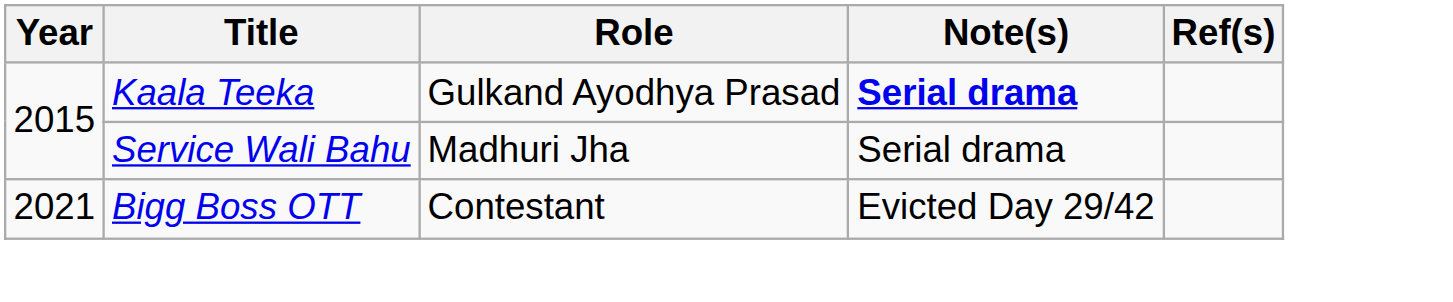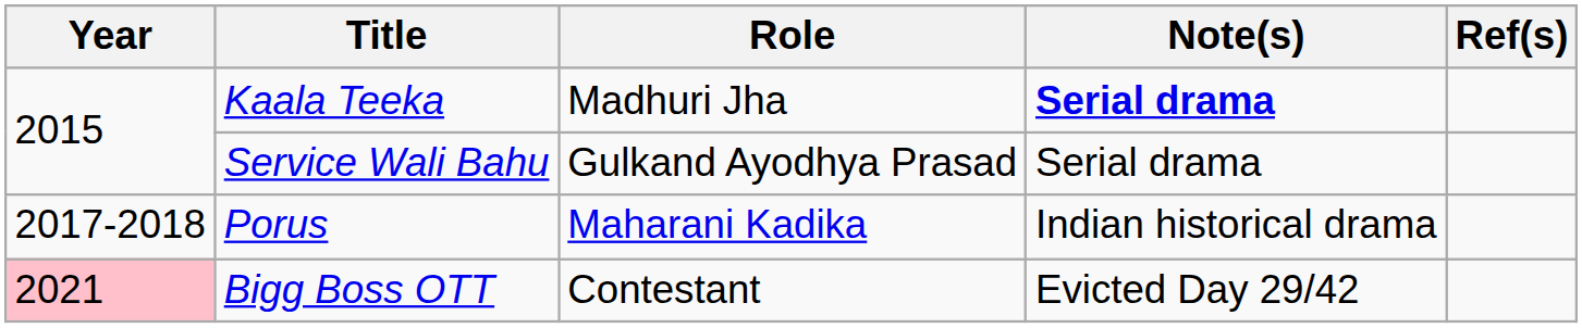Kaala Teeka | Role: Gulkand Ayodhya Prasad -> Madhuri Jha
Service Wali Bahu | Role: Madhuri Jha -> Gulkand Ayodhya Prasad
+ row: 2017-2018 | Porus | Maharani Kadika | Indian historical drama
Bigg Boss OTT | Year: no background -> pink background
